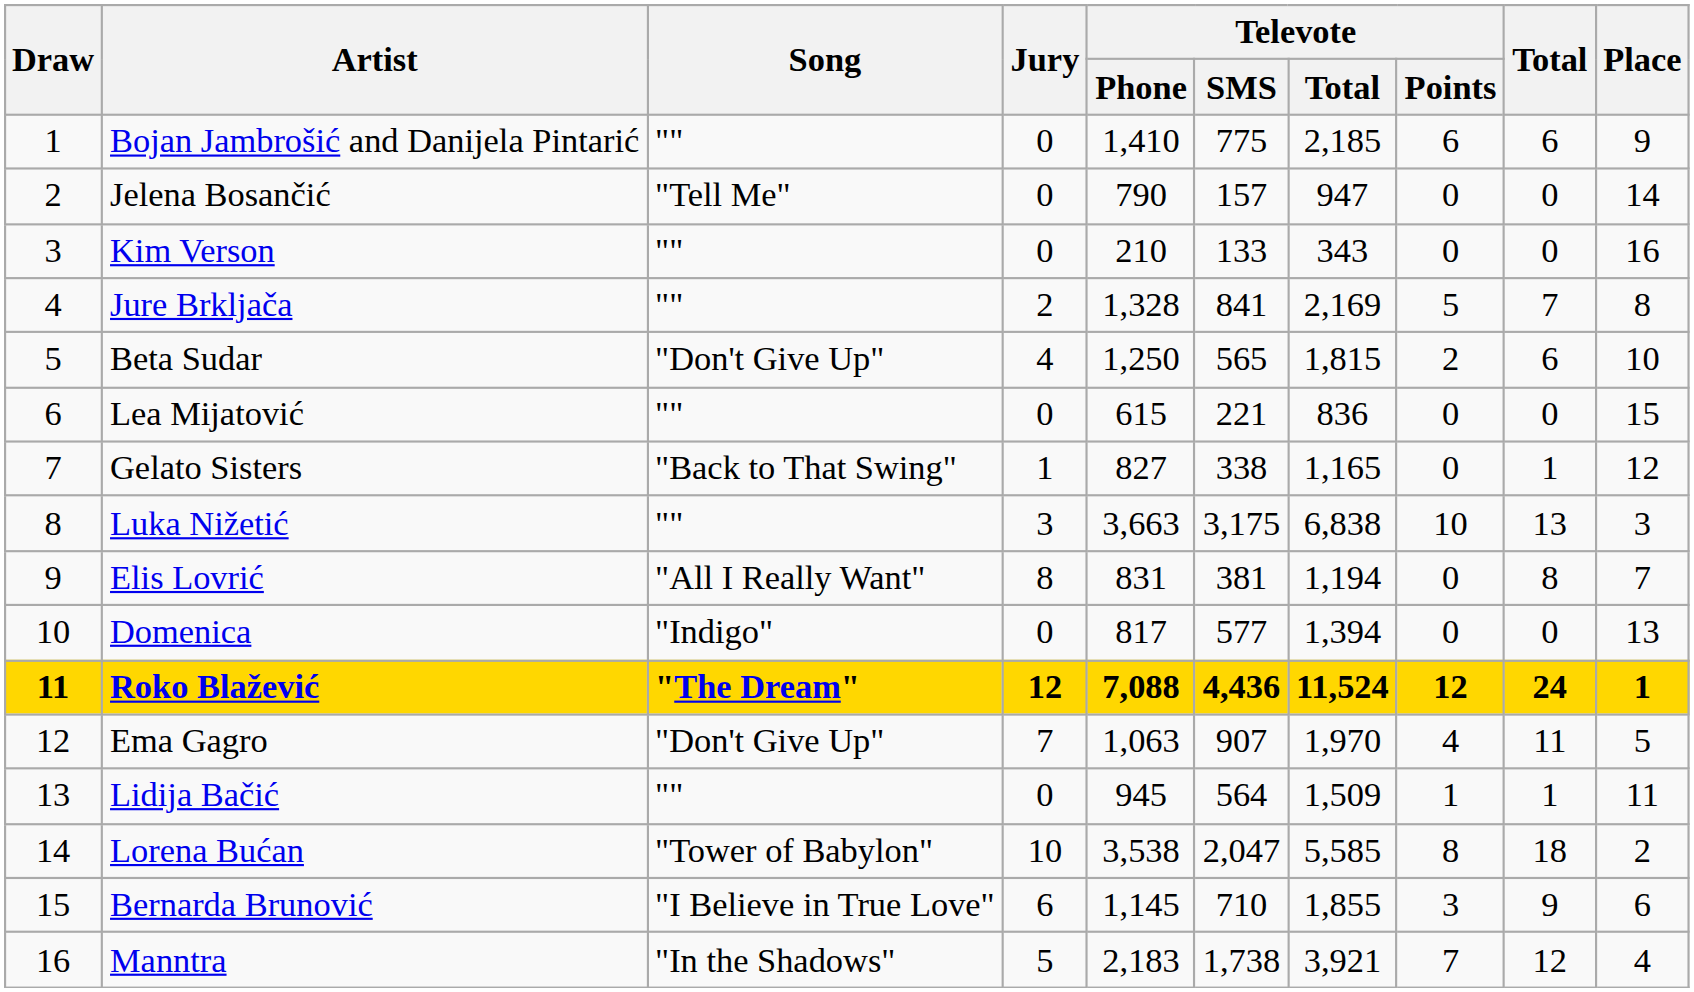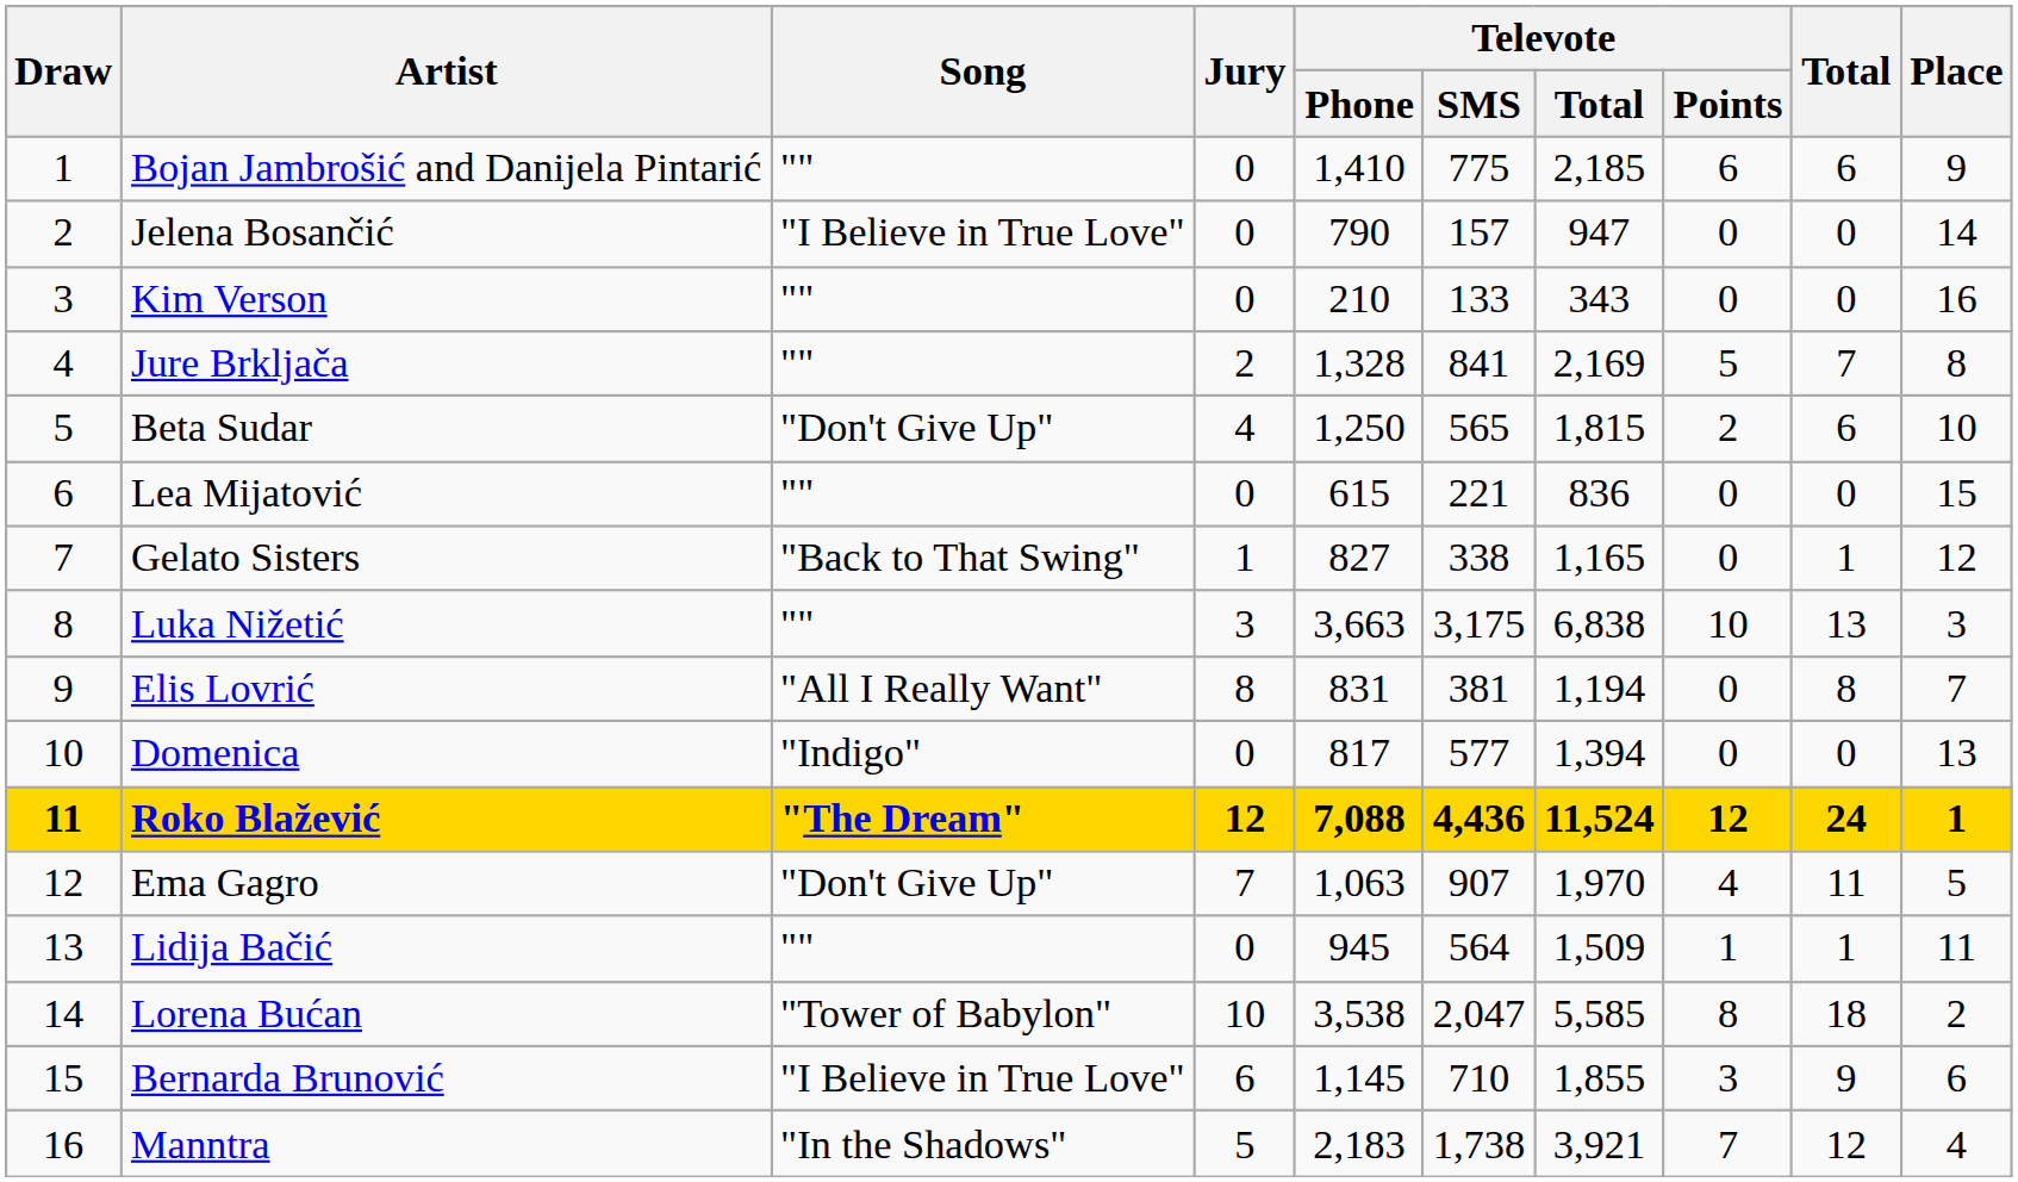Jelena Bosančić | Song: "Tell Me" -> "I Believe in True Love"
